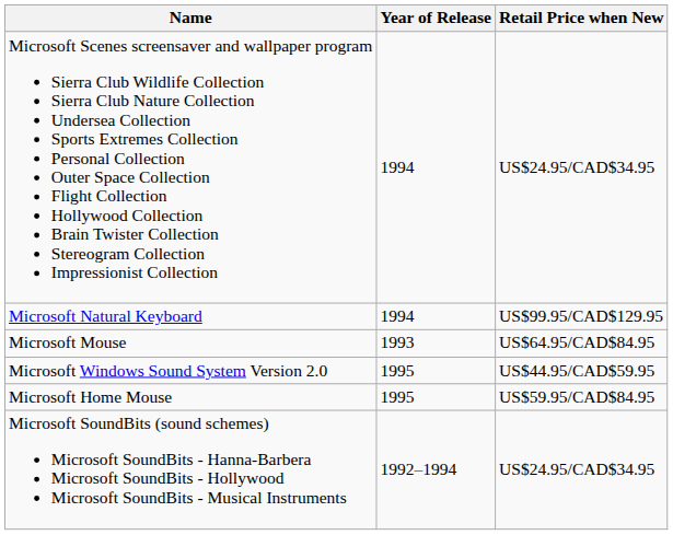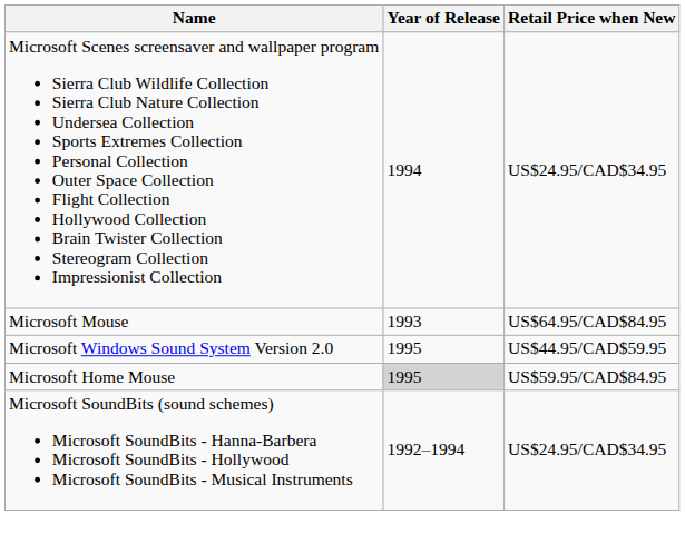- row: Microsoft Natural Keyboard | 1994 | US$99.95/CAD$129.95
Microsoft Home Mouse | Year of Release: no background -> lightgrey background
